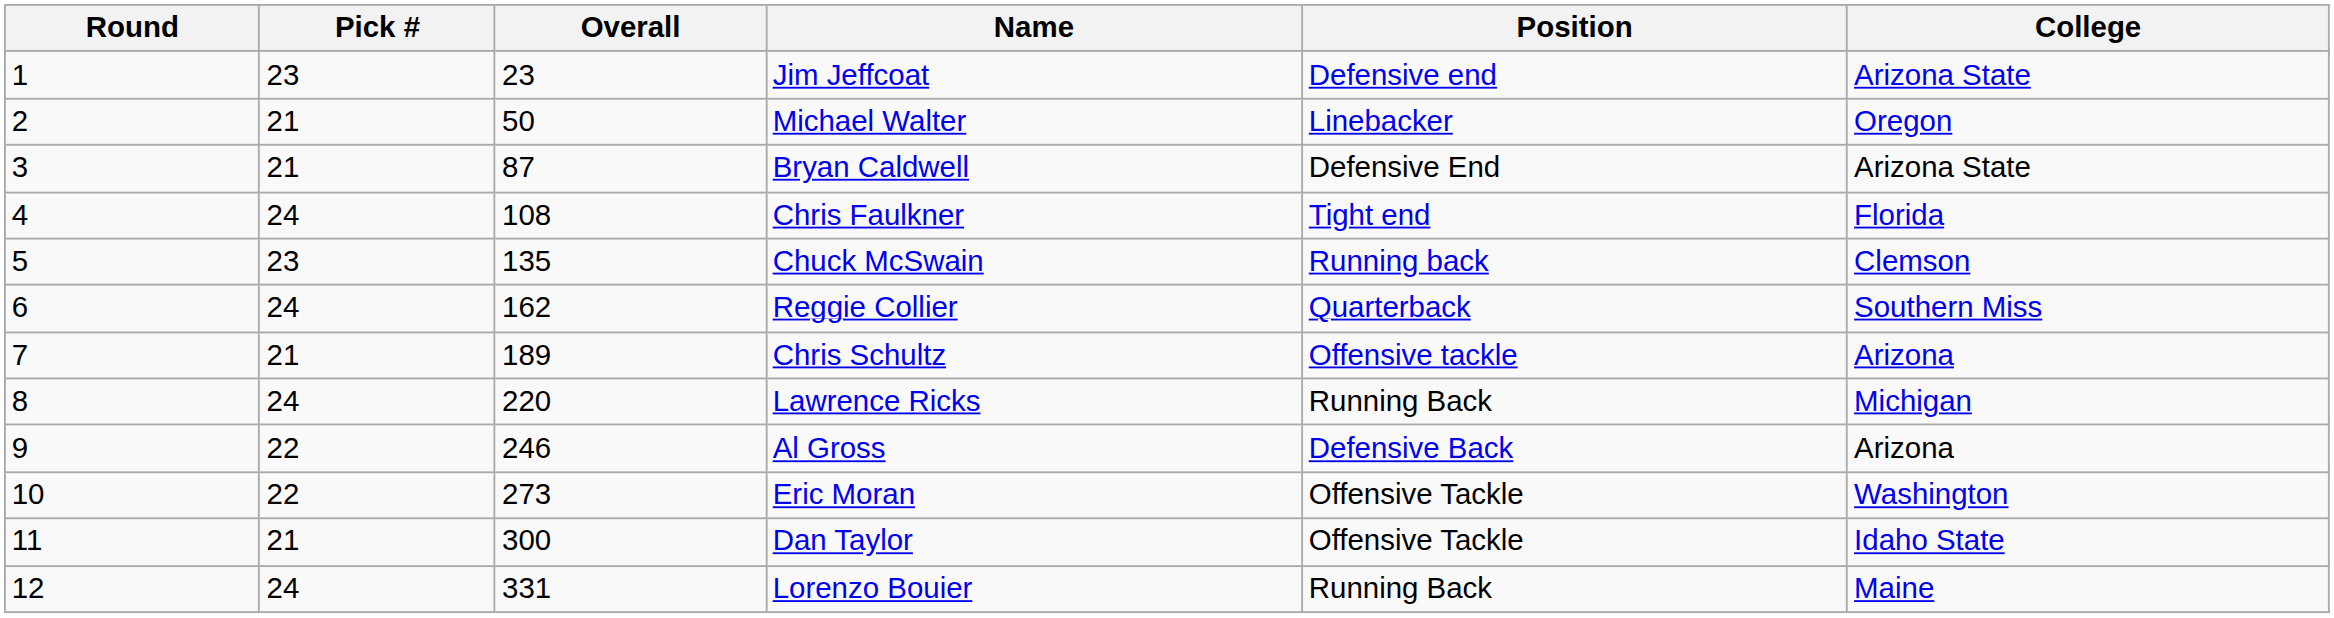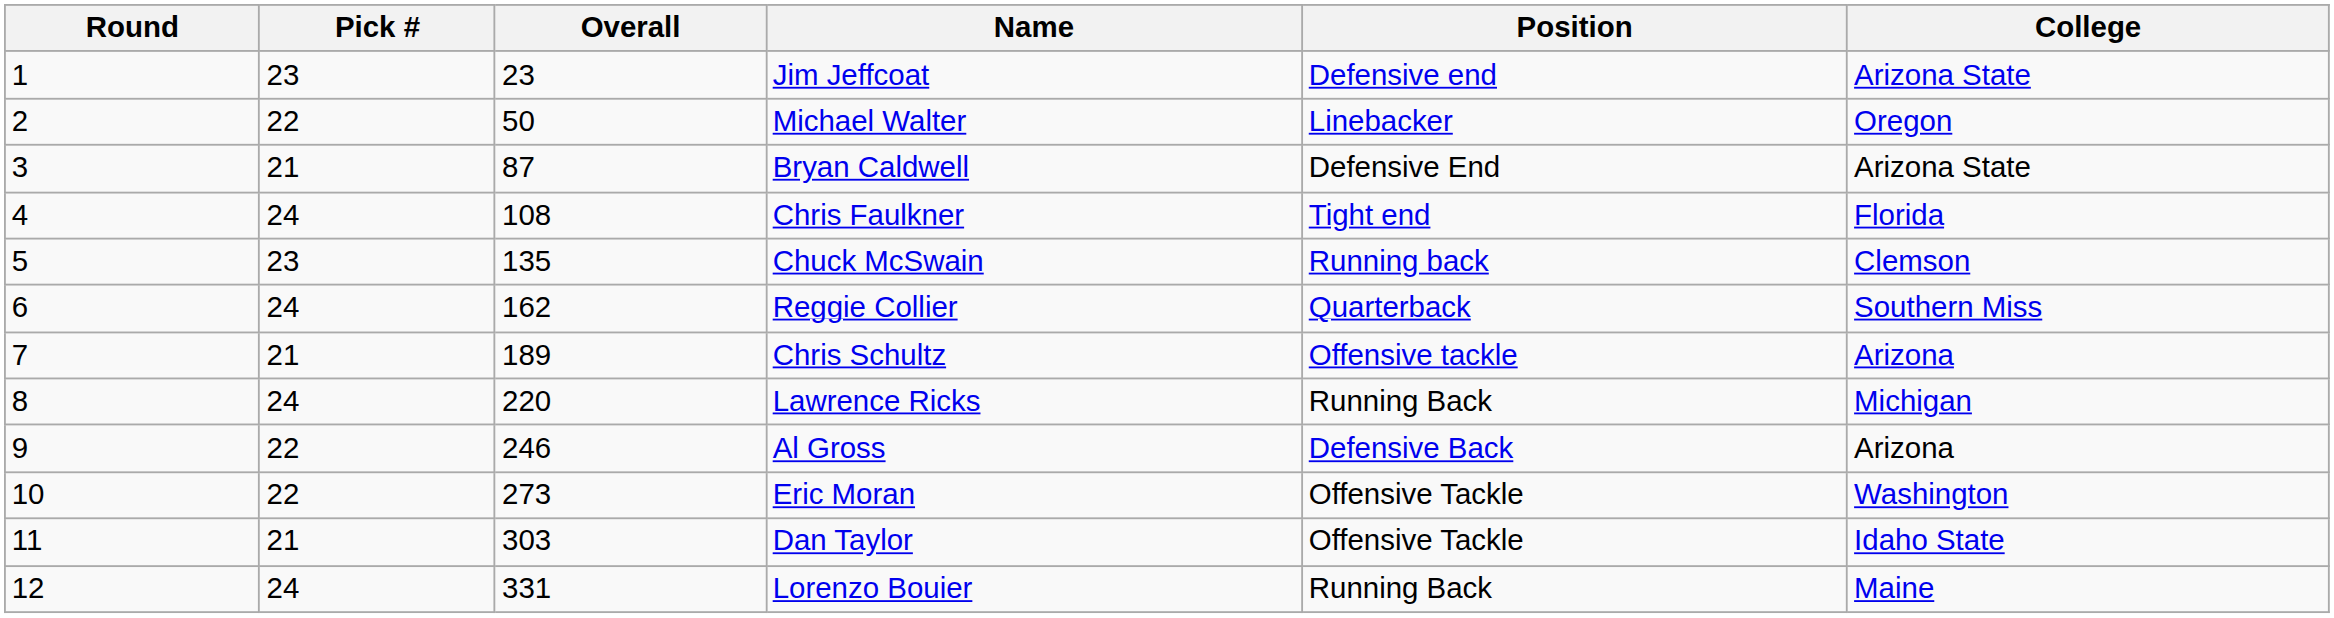Michael Walter | Pick #: 21 -> 22
Dan Taylor | Overall: 300 -> 303
